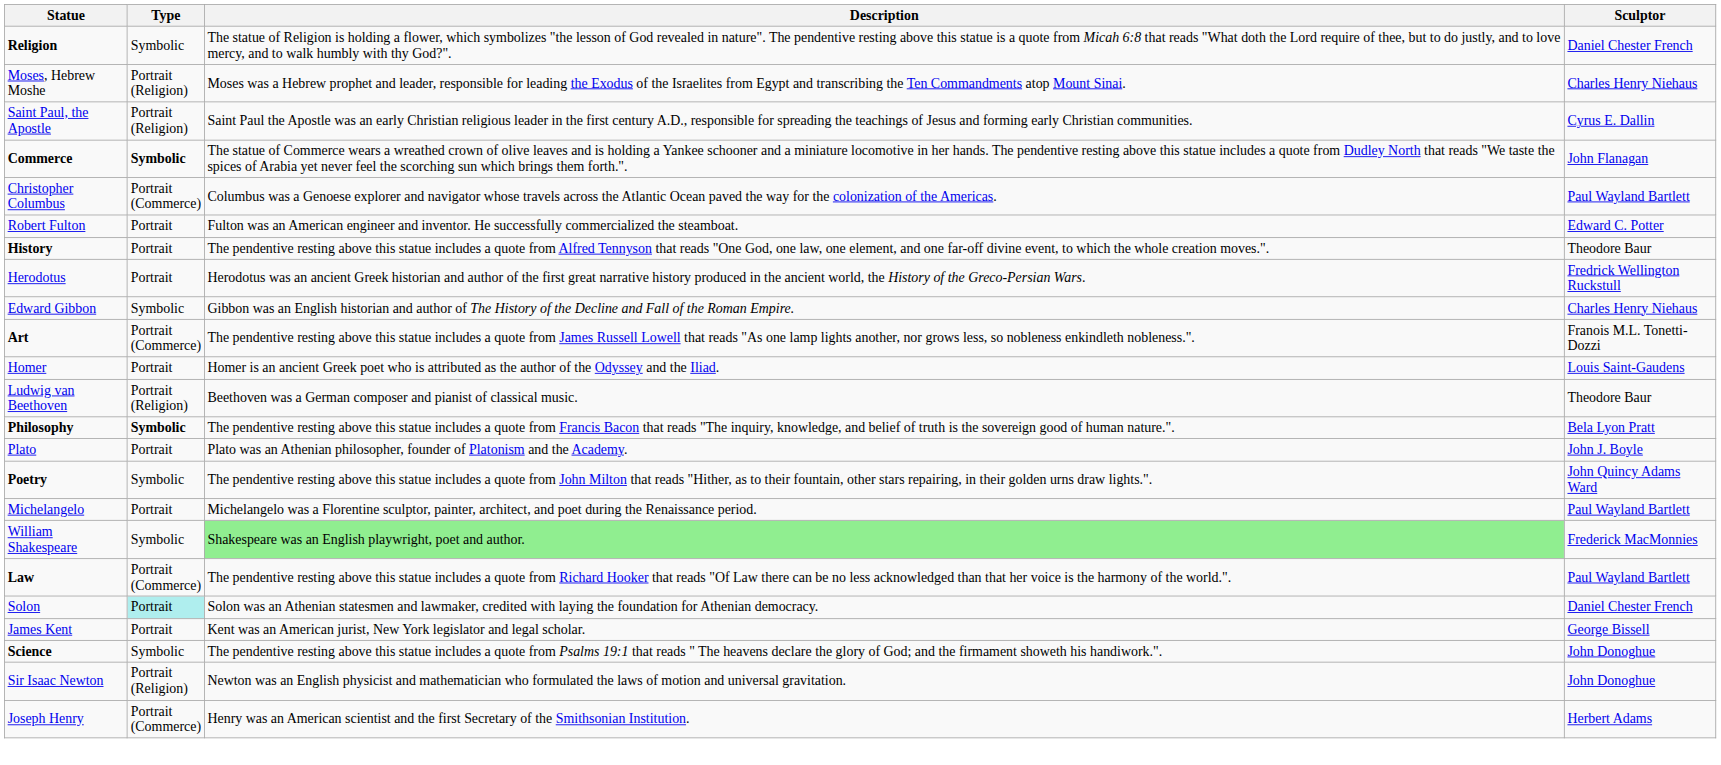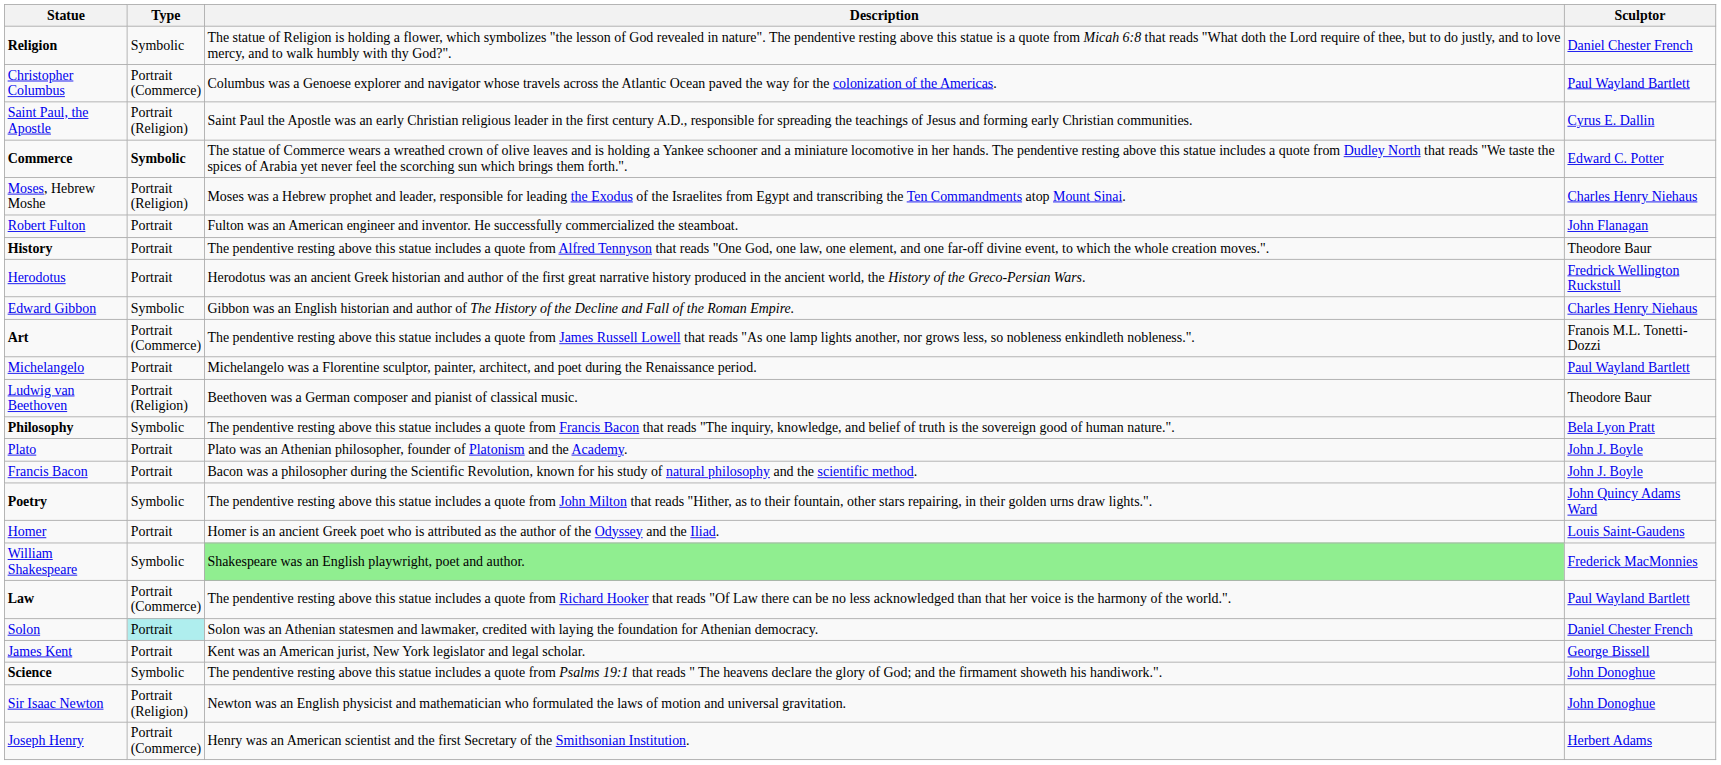rows swapped: Moses, Hebrew Moshe <-> Christopher Columbus
Commerce | Sculptor: John Flanagan -> Edward C. Potter
Robert Fulton | Sculptor: Edward C. Potter -> John Flanagan
rows swapped: Michelangelo <-> Homer
Philosophy | Type: bold -> normal
+ row: Francis Bacon | Portrait | Bacon was a philosopher during the Scientific Revolution, known for his study of natural philosophy and the scientific method. | John J. Boyle
